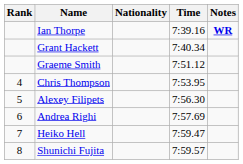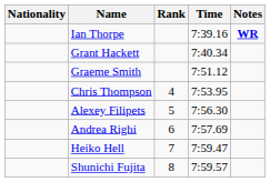columns swapped: Rank <-> Nationality
